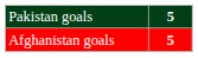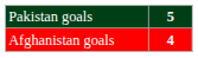Afghanistan goals | column 2: 5 -> 4
